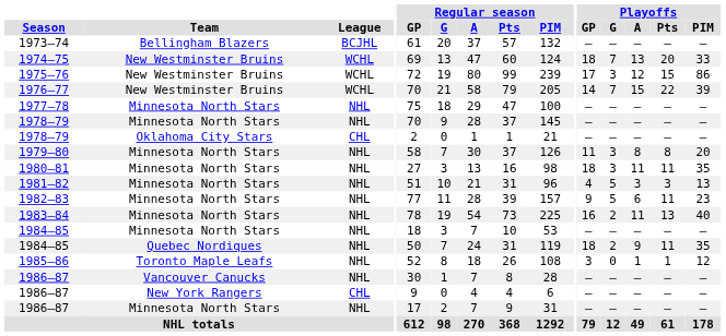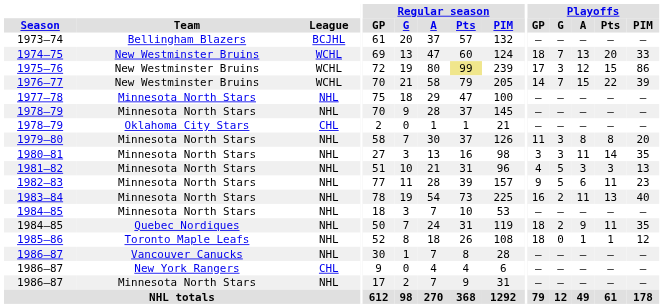1975–76 | Regular season / Pts: no background -> khaki background
1980–81 | Playoffs / GP: 18 -> 3
1980–81 | Playoffs / Pts: 11 -> 14
1985–86 | Playoffs / GP: 3 -> 18
